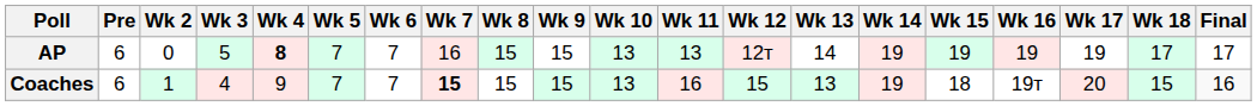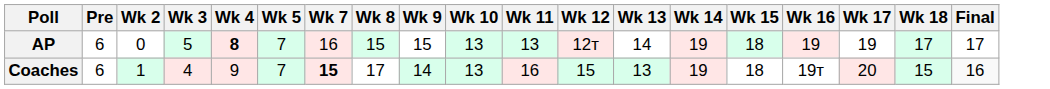- column: Wk 6 | 7 | 7
AP | Wk 15: 19 -> 18
Coaches | Wk 8: 15 -> 17
Coaches | Wk 9: 15 -> 14
